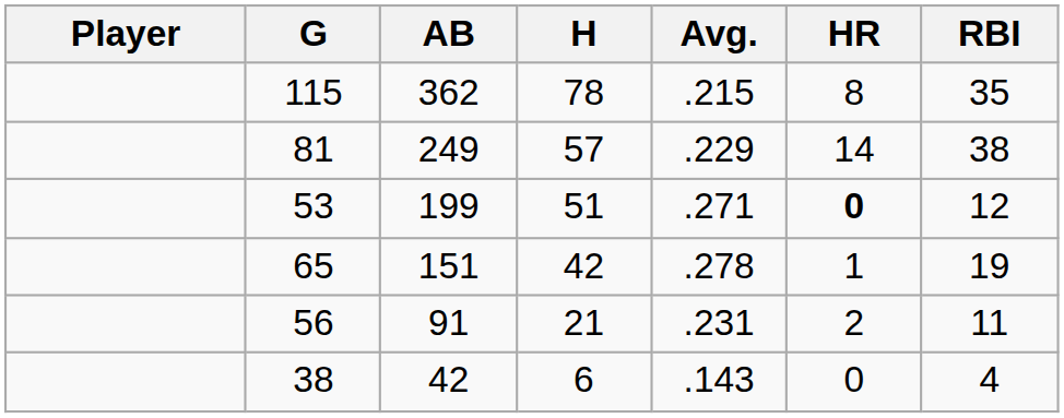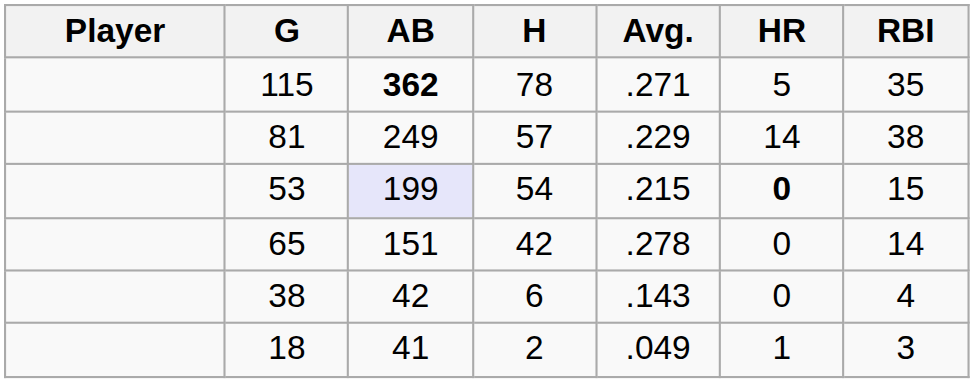115 | AB: normal -> bold
115 | Avg.: .215 -> .271
115 | HR: 8 -> 5
53 | AB: no background -> lavender background
53 | H: 51 -> 54
53 | Avg.: .271 -> .215
53 | RBI: 12 -> 15
65 | HR: 1 -> 0
65 | RBI: 19 -> 14
- row: 56 | 91 | 21 | .231 | 2 | 11
+ row: 18 | 41 | 2 | .049 | 1 | 3
